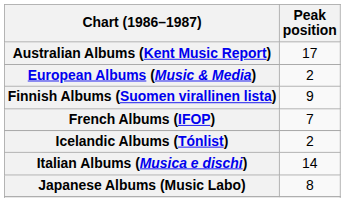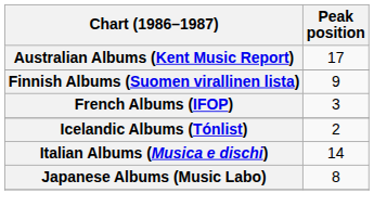- row: European Albums (Music & Media) | 2
French Albums (IFOP) | Peak position: 7 -> 3
